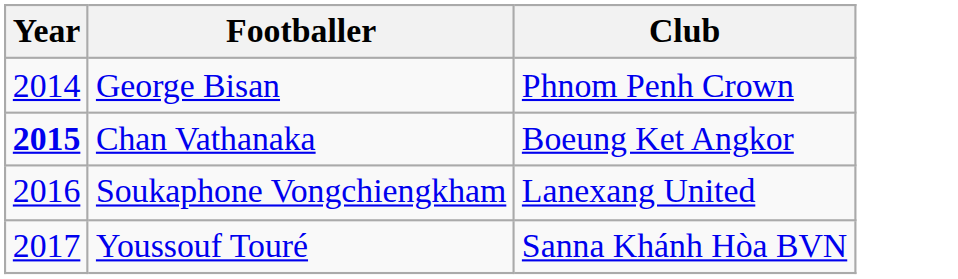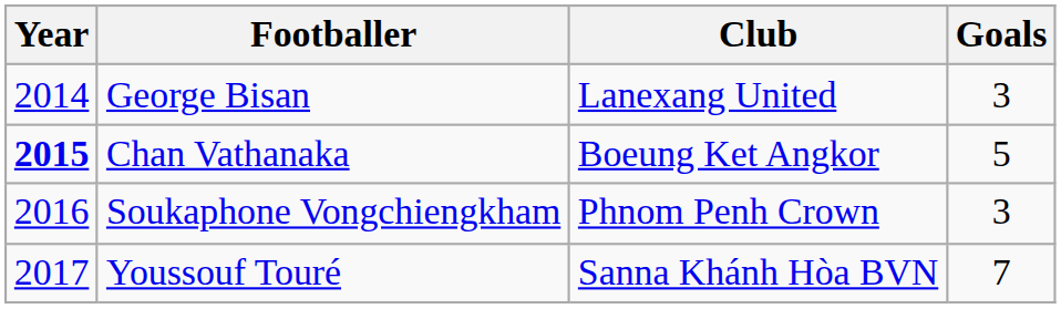+ column: Goals | 3 | 5 | 3 | 7
George Bisan | Club: Phnom Penh Crown -> Lanexang United
Soukaphone Vongchiengkham | Club: Lanexang United -> Phnom Penh Crown
